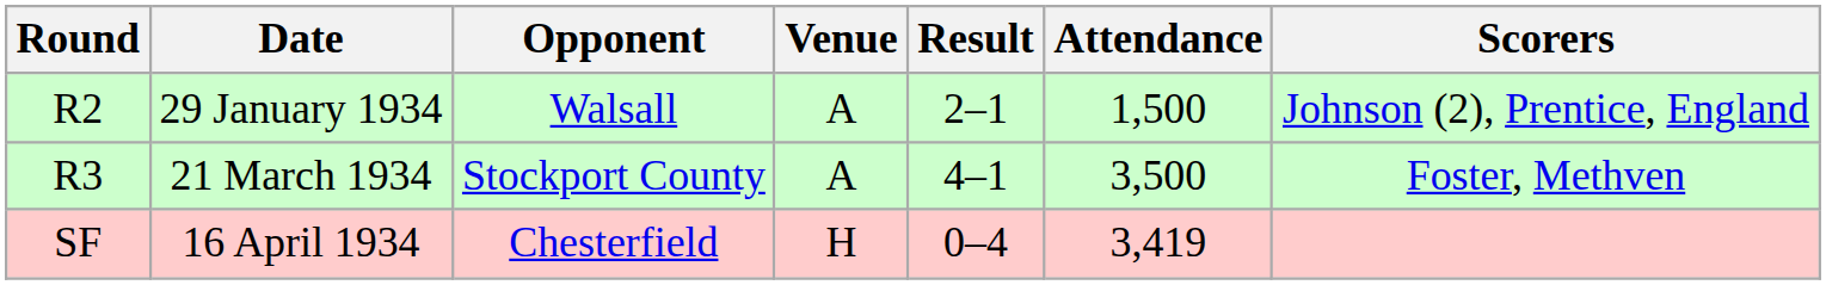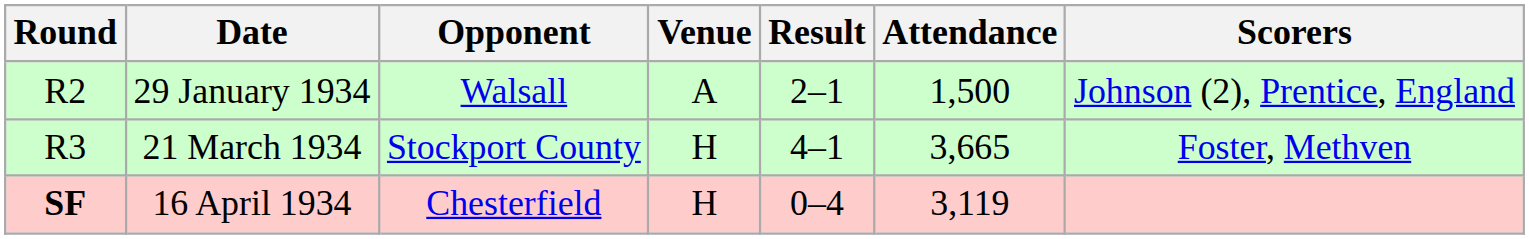21 March 1934 | Venue: A -> H
21 March 1934 | Attendance: 3,500 -> 3,665
16 April 1934 | Round: normal -> bold
16 April 1934 | Attendance: 3,419 -> 3,119
